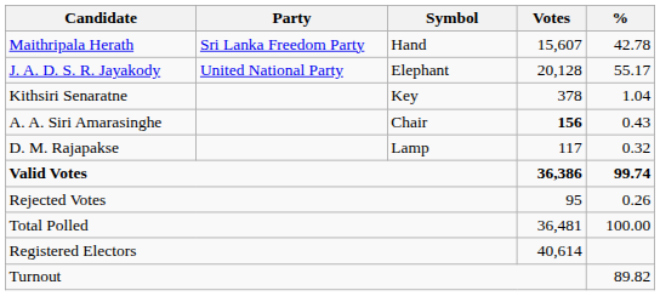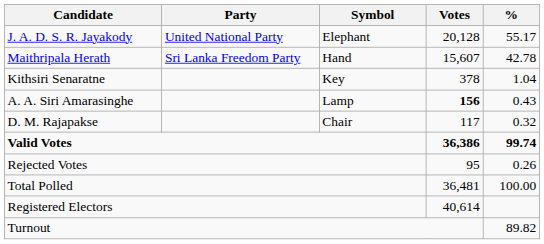rows swapped: J. A. D. S. R. Jayakody <-> Maithripala Herath
A. A. Siri Amarasinghe | Symbol: Chair -> Lamp
D. M. Rajapakse | Symbol: Lamp -> Chair
